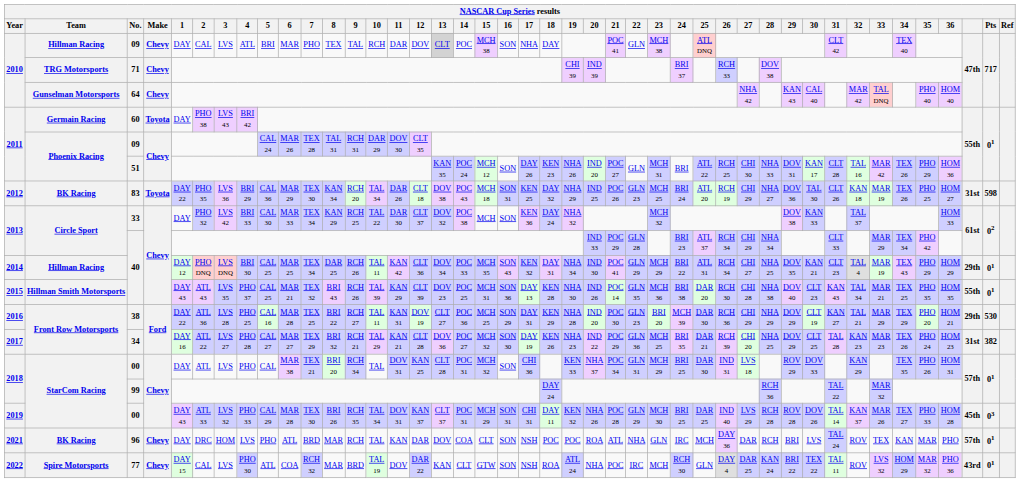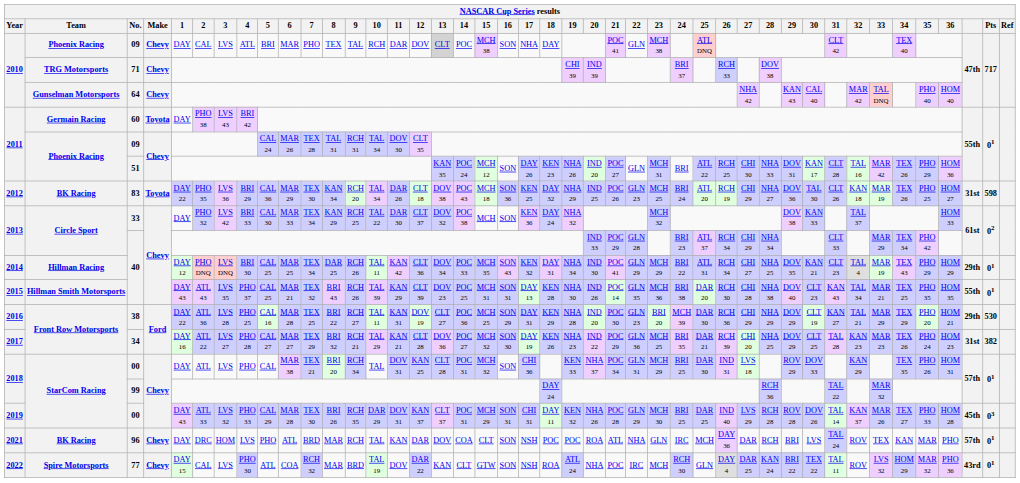2010 / 09 | Team: Hillman Racing -> Phoenix Racing
2011 / 09 | 10: DAR 29 -> TAL 34
83 | 16: SON 31 -> SON 36
2015 / 40 | 16: SON 36 -> SON 31
2019 / 00 | 10: TAL 34 -> DAR 29
